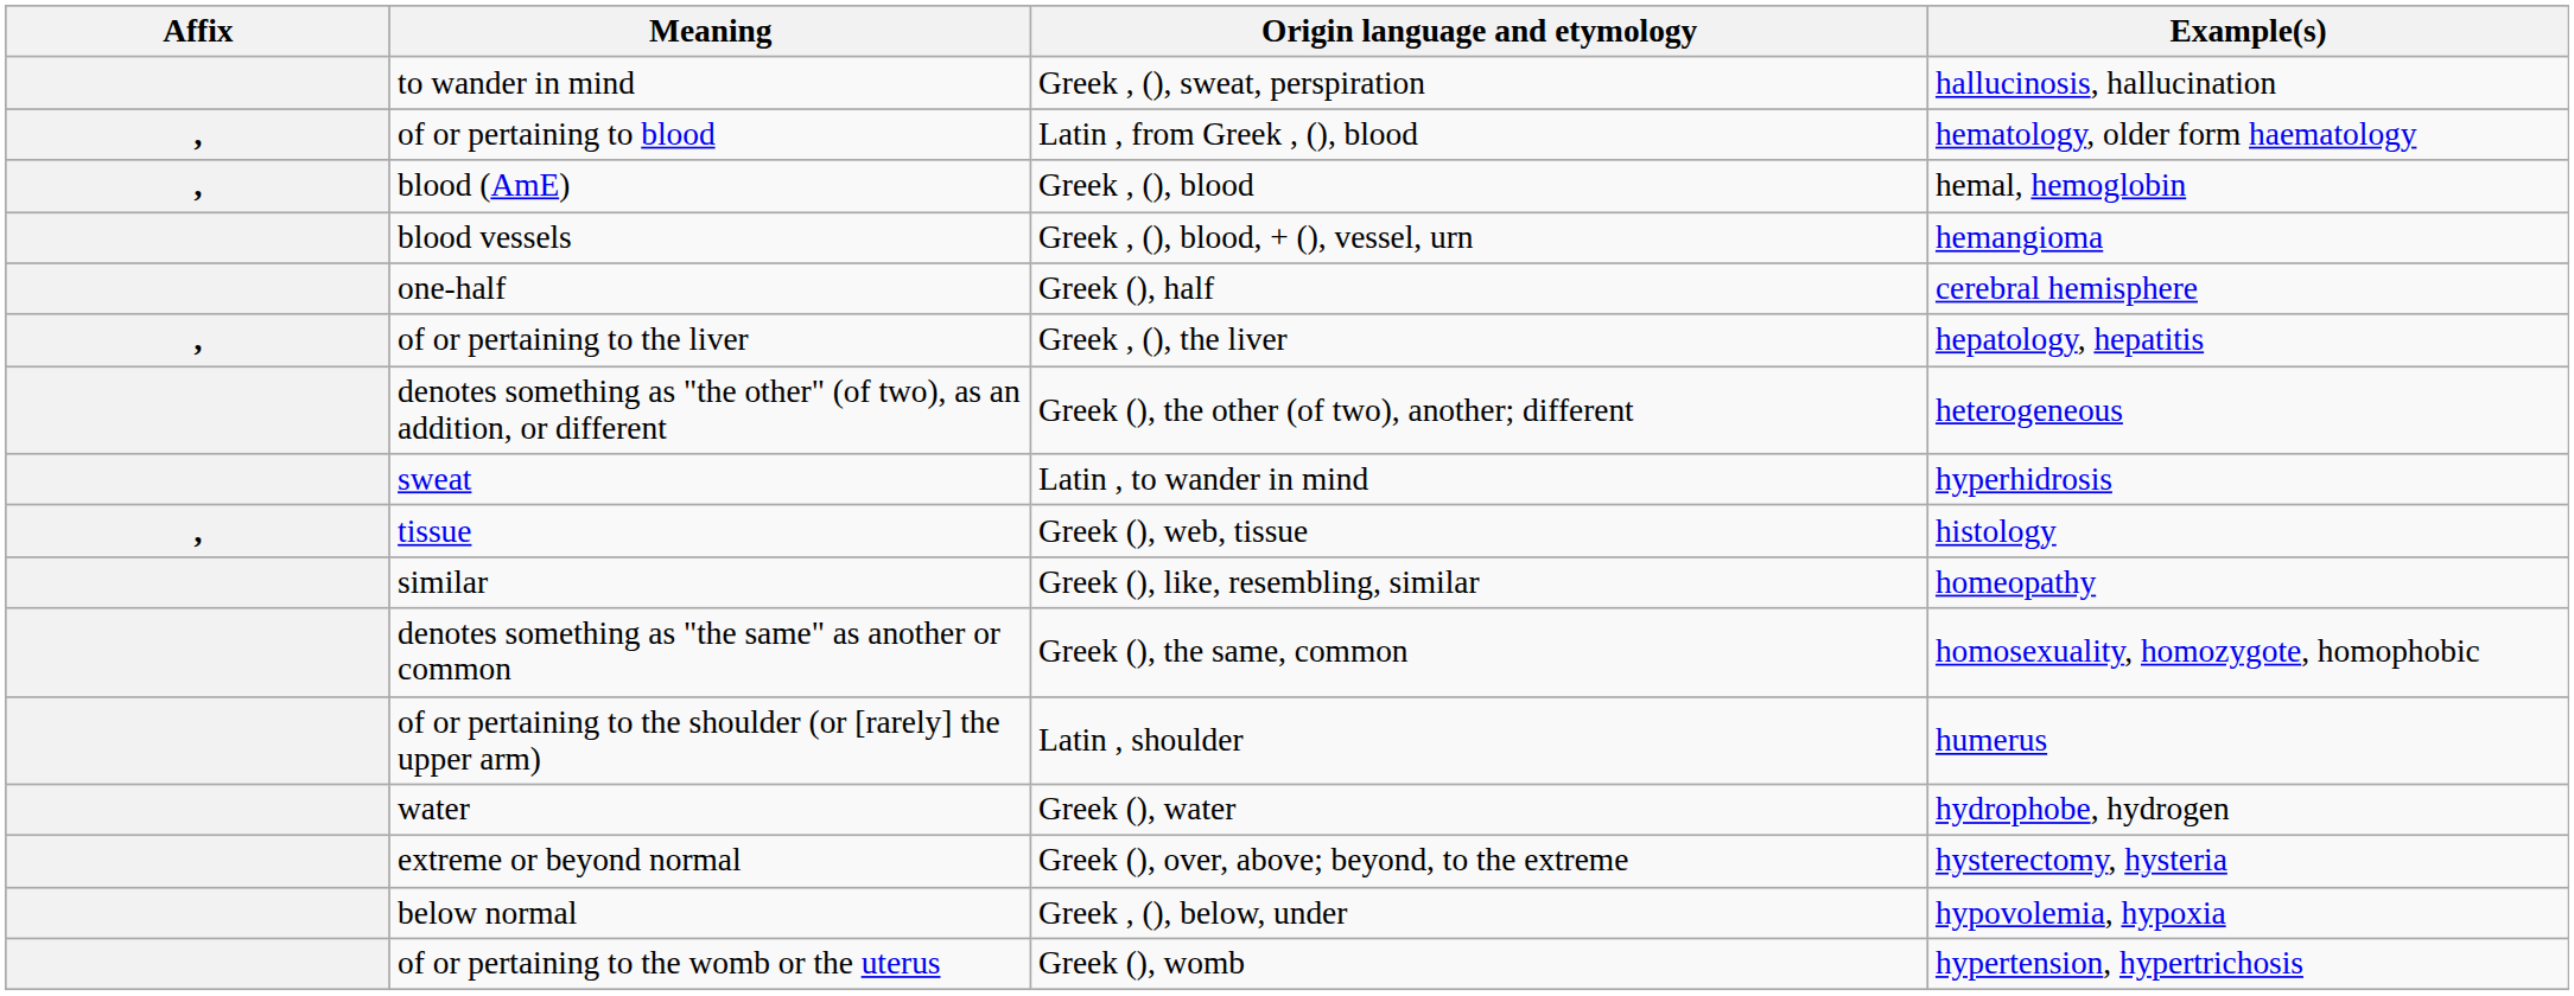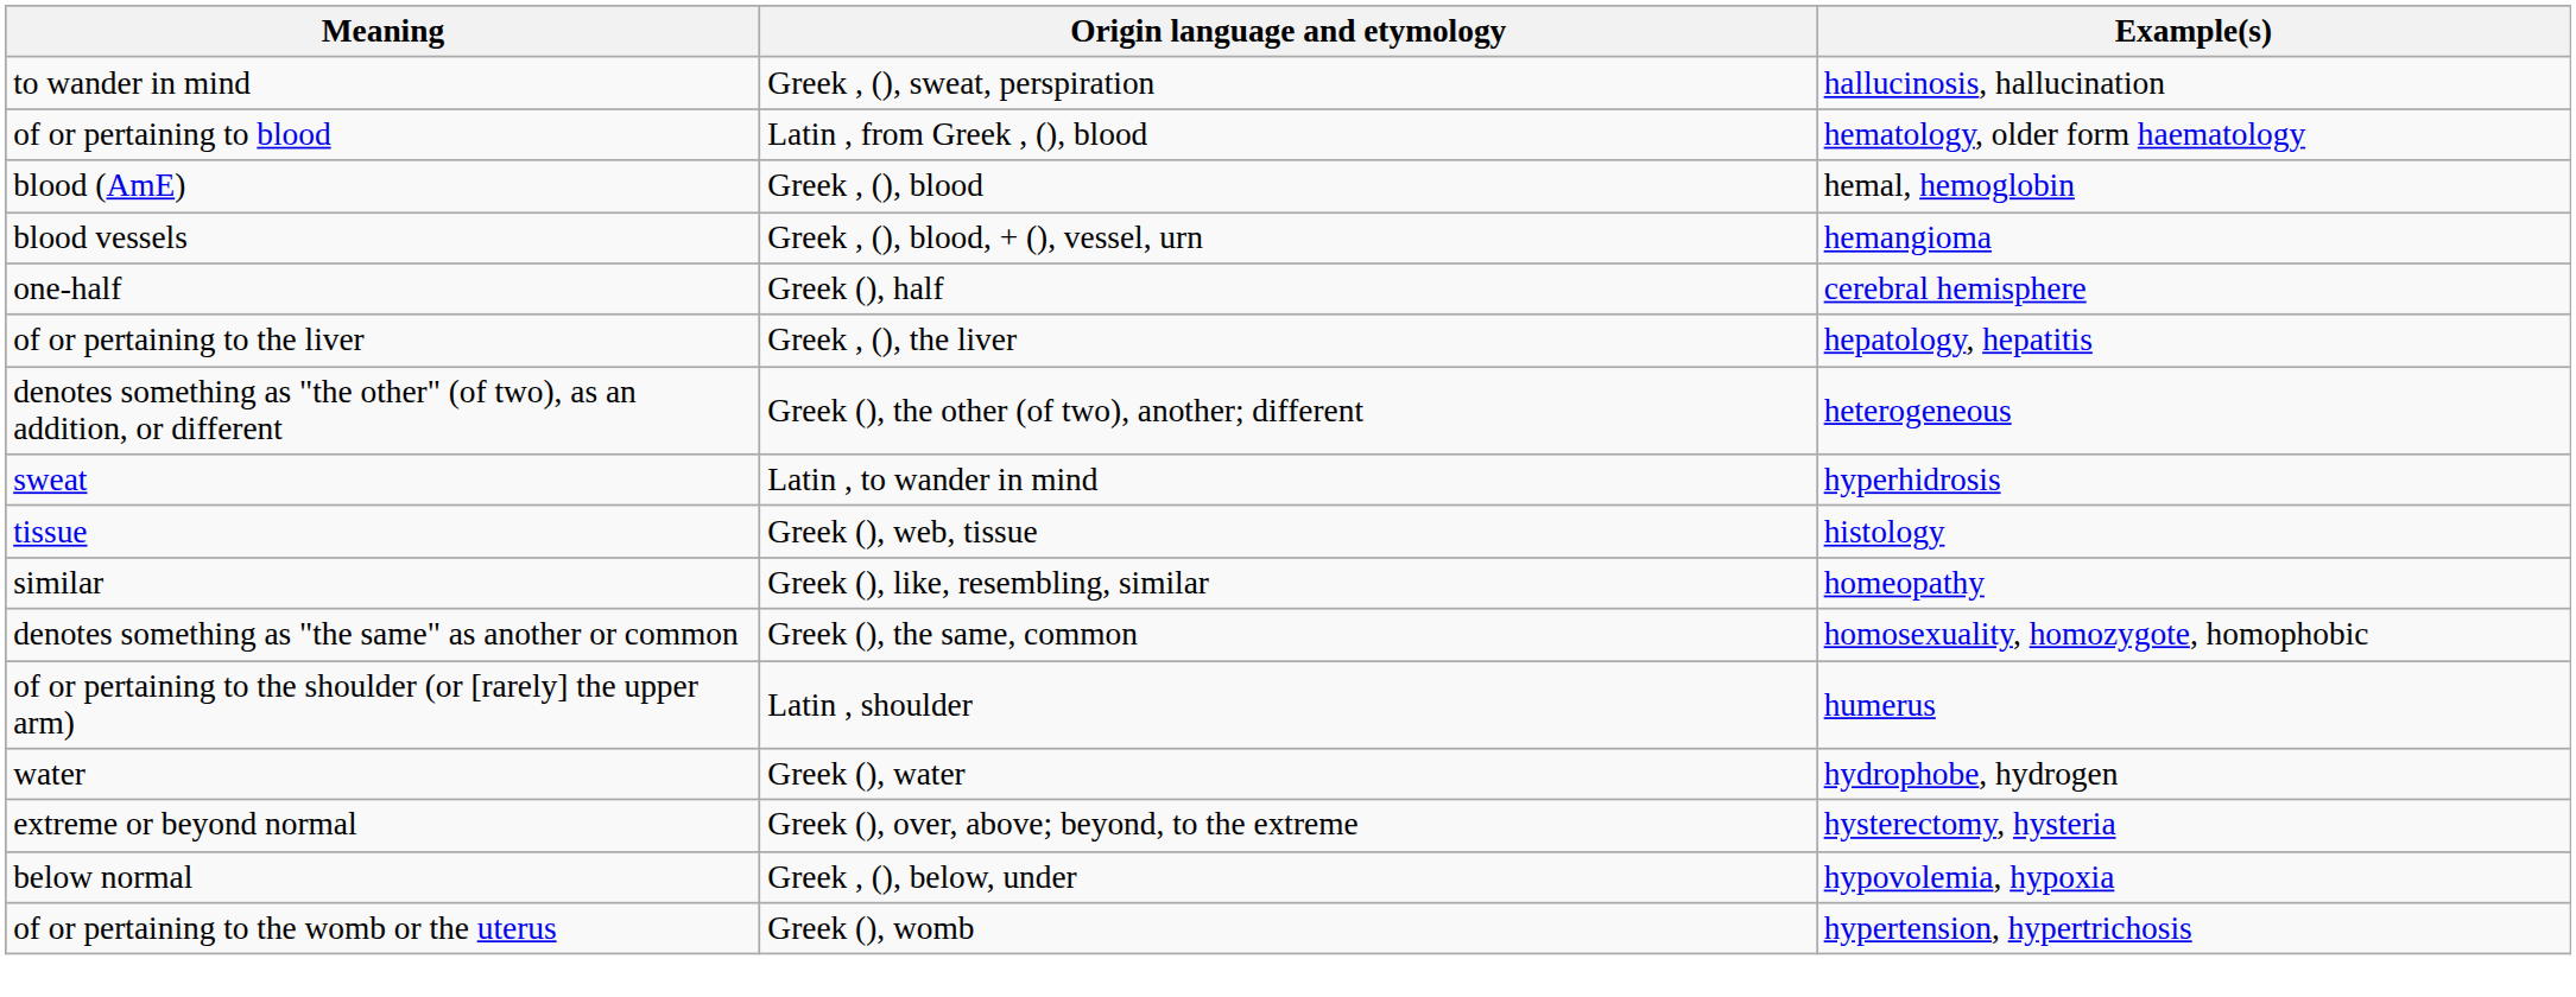- column: Affix | , | , | , | ,
